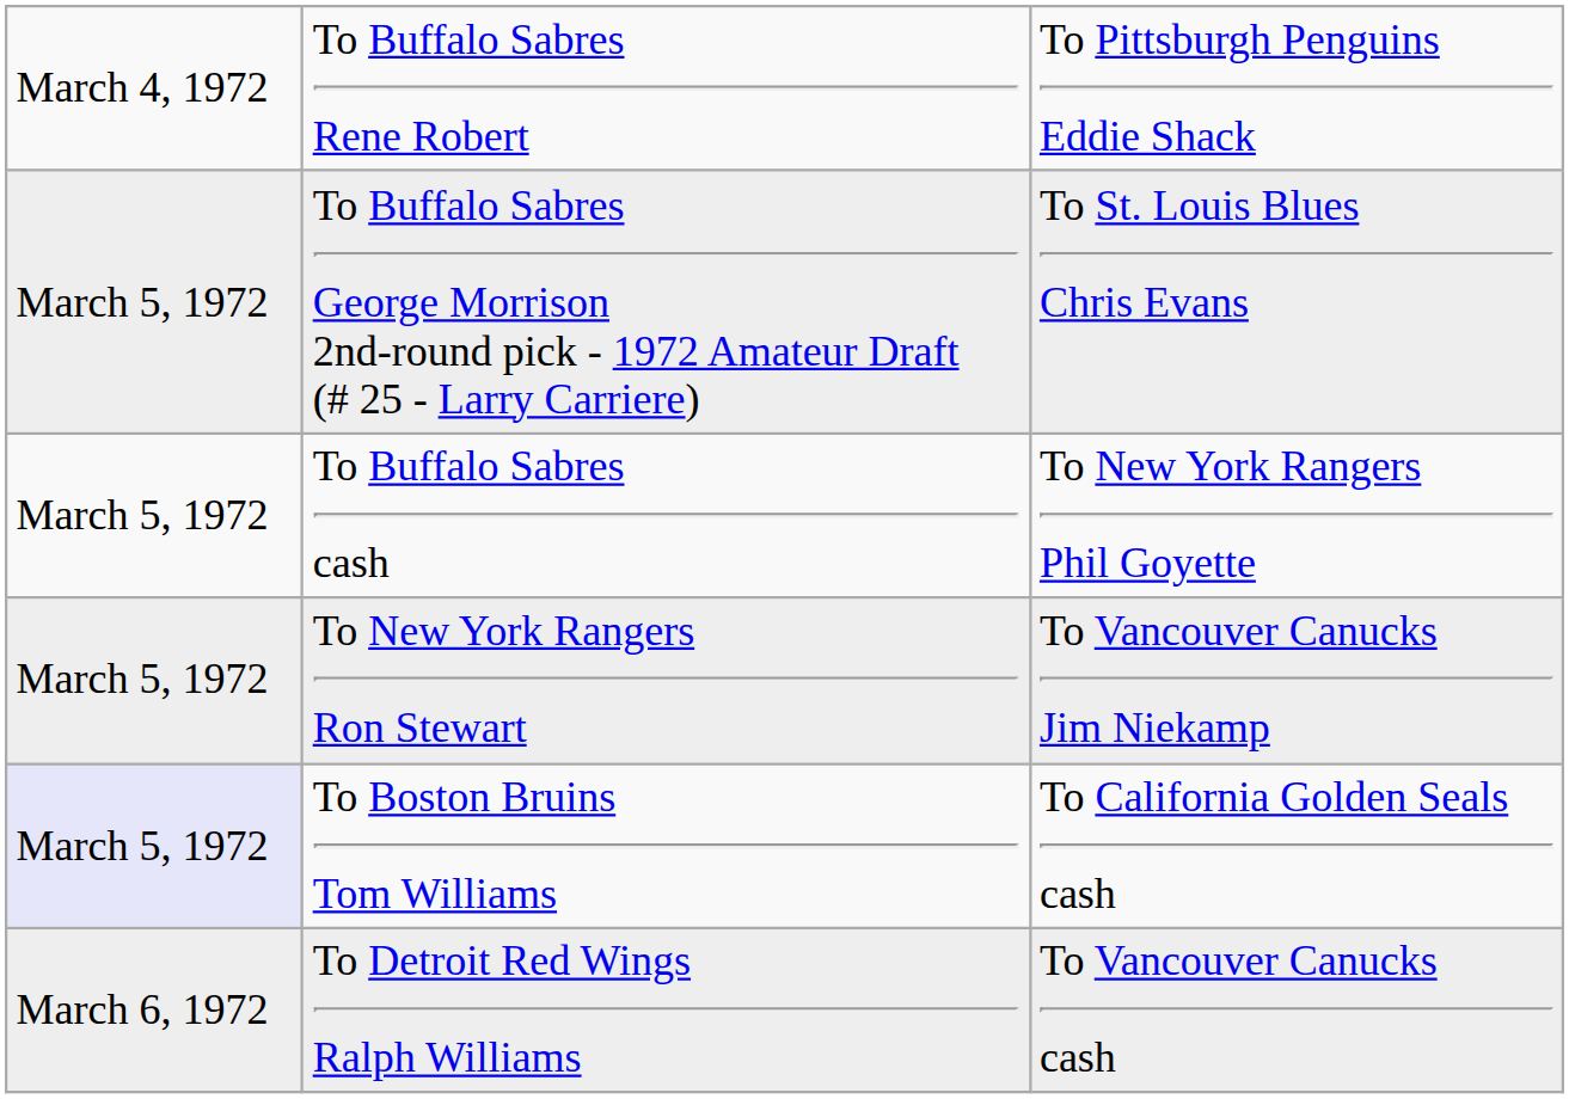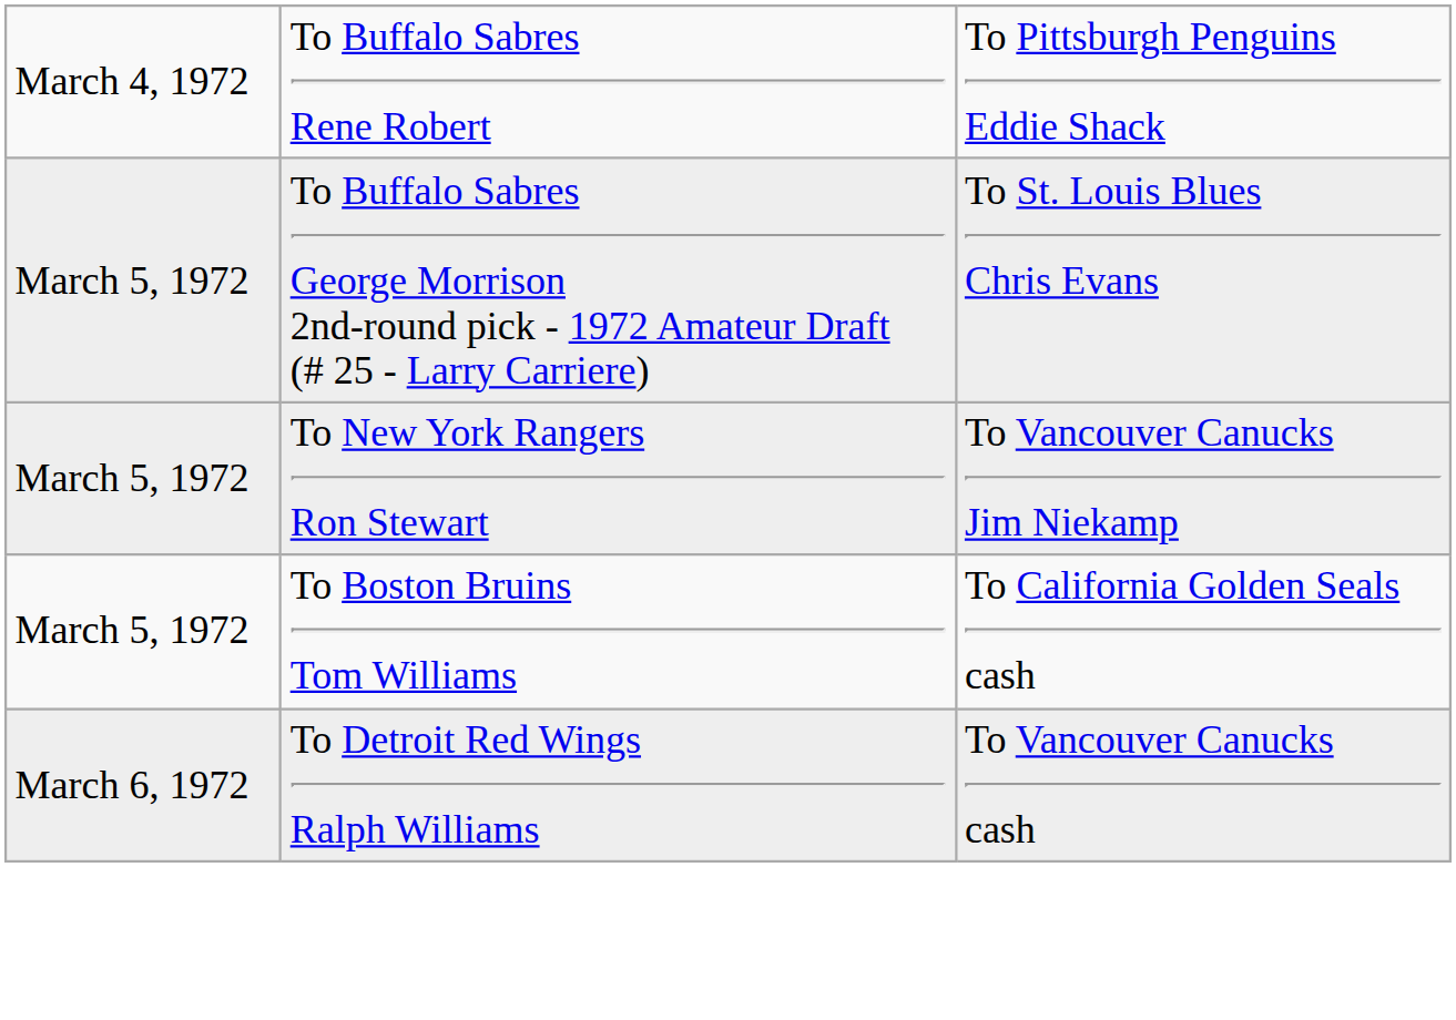- row: March 5, 1972 | To Buffalo Sabres cash | To New York Rangers Phil Goyette
To Boston Bruins Tom Williams | column 1: lavender background -> no background
